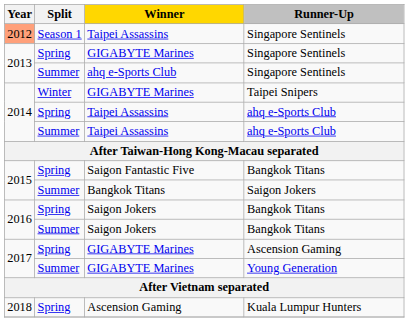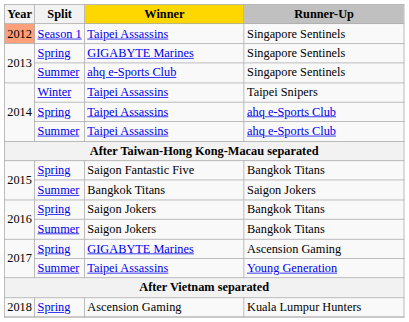Taipei Snipers | Winner: GIGABYTE Marines -> Taipei Assassins
Young Generation | Winner: GIGABYTE Marines -> Taipei Assassins
